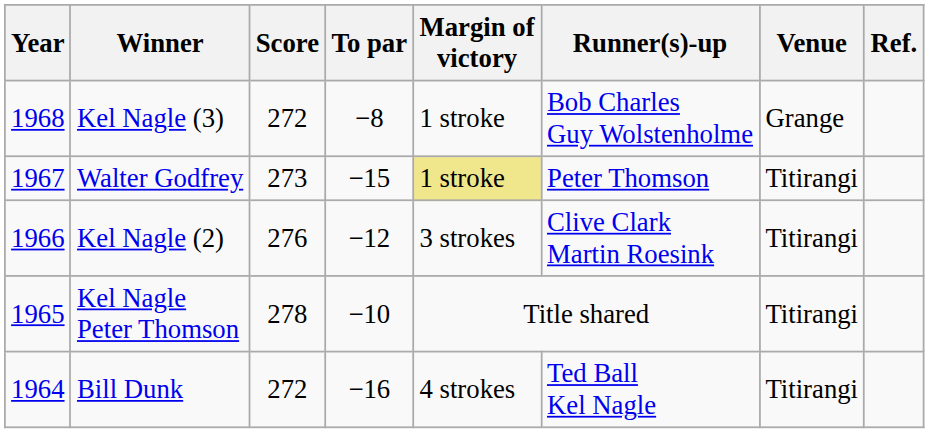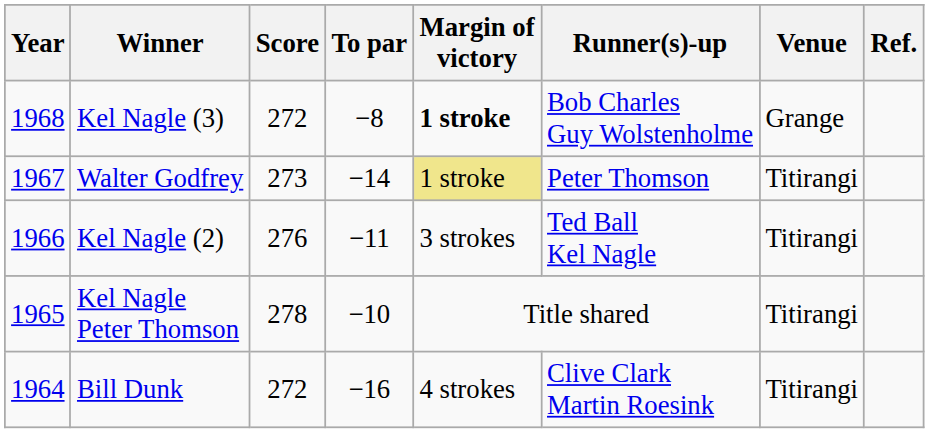Kel Nagle (3) | Margin of victory: normal -> bold
Walter Godfrey | To par: −15 -> −14
Kel Nagle (2) | To par: −12 -> −11
Kel Nagle (2) | Runner(s)-up: Clive Clark Martin Roesink -> Ted Ball Kel Nagle
Bill Dunk | Runner(s)-up: Ted Ball Kel Nagle -> Clive Clark Martin Roesink
